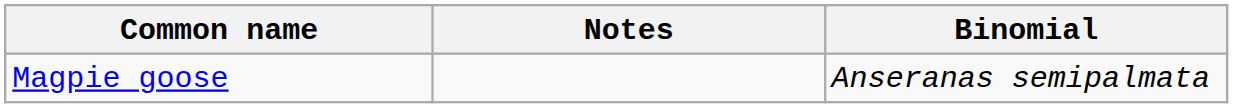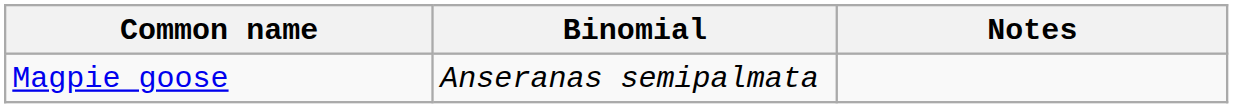columns swapped: Binomial <-> Notes
